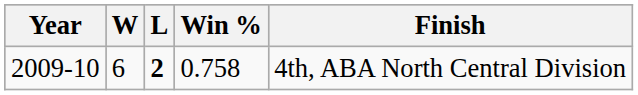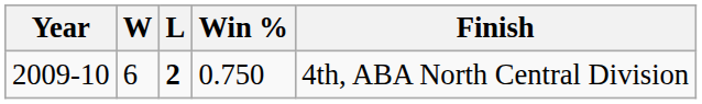2009-10 | Win %: 0.758 -> 0.750
